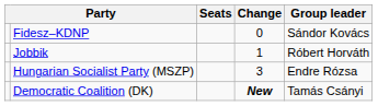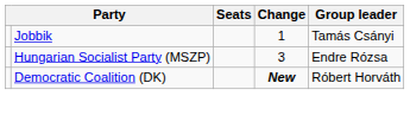- row: Fidesz–KDNP | 0 | Sándor Kovács
Jobbik | Group leader: Róbert Horváth -> Tamás Csányi
Democratic Coalition (DK) | Group leader: Tamás Csányi -> Róbert Horváth
